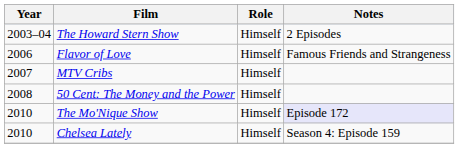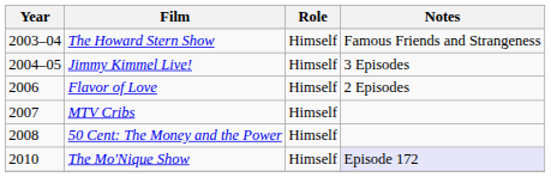The Howard Stern Show | Notes: 2 Episodes -> Famous Friends and Strangeness
+ row: 2004–05 | Jimmy Kimmel Live! | Himself | 3 Episodes
Flavor of Love | Notes: Famous Friends and Strangeness -> 2 Episodes
- row: 2010 | Chelsea Lately | Himself | Season 4: Episode 159
